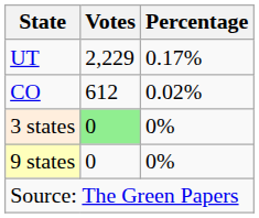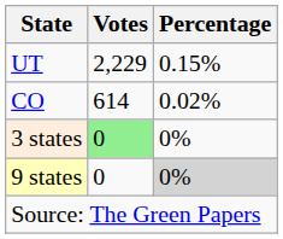UT | Percentage: 0.17% -> 0.15%
CO | Votes: 612 -> 614
9 states | Percentage: no background -> lightgrey background
